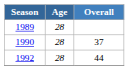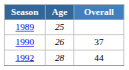1989 | Age: 28 -> 25
1990 | Age: 28 -> 26
